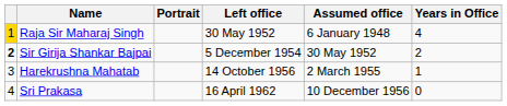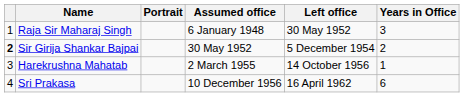columns swapped: Assumed office <-> Left office
Raja Sir Maharaj Singh | column 1: gold background -> no background
Raja Sir Maharaj Singh | Years in Office: 4 -> 3
Sri Prakasa | Years in Office: 0 -> 6
